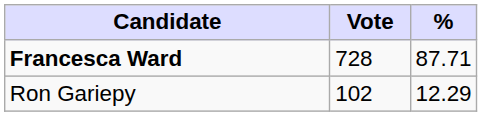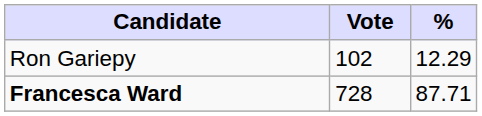rows swapped: Francesca Ward <-> Ron Gariepy
